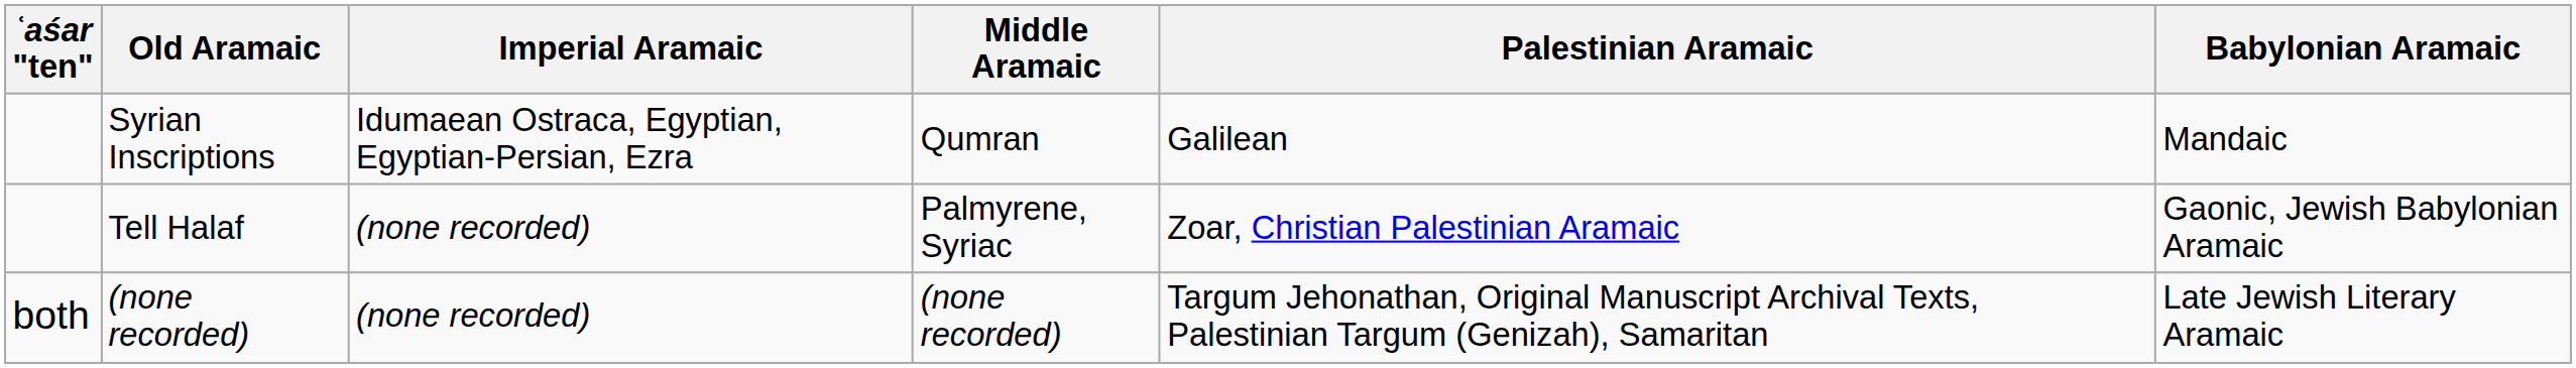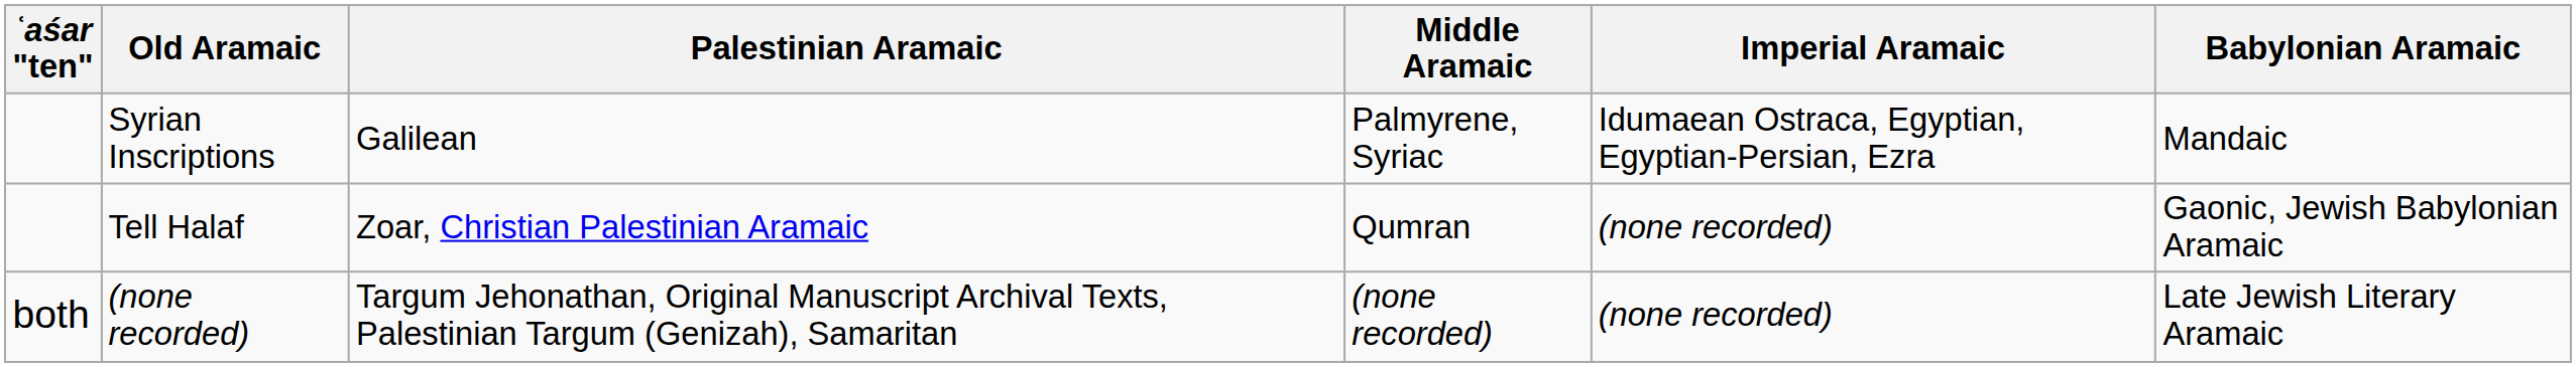columns swapped: Imperial Aramaic <-> Palestinian Aramaic
Syrian Inscriptions | Middle Aramaic: Qumran -> Palmyrene, Syriac
Tell Halaf | Middle Aramaic: Palmyrene, Syriac -> Qumran
